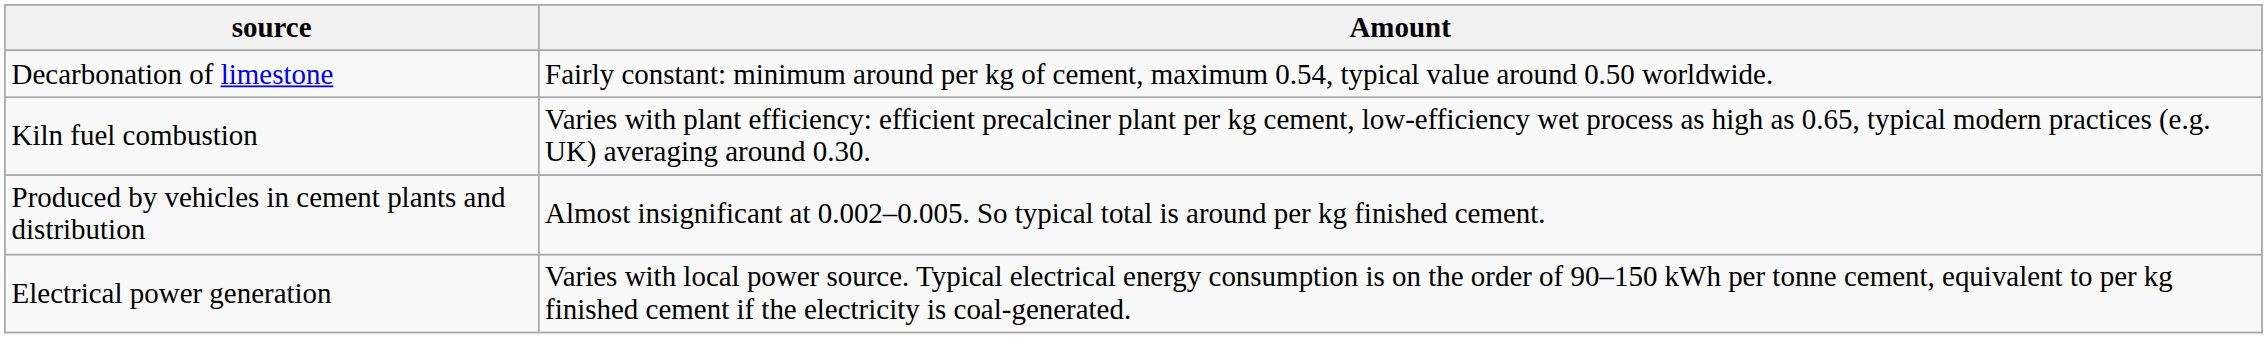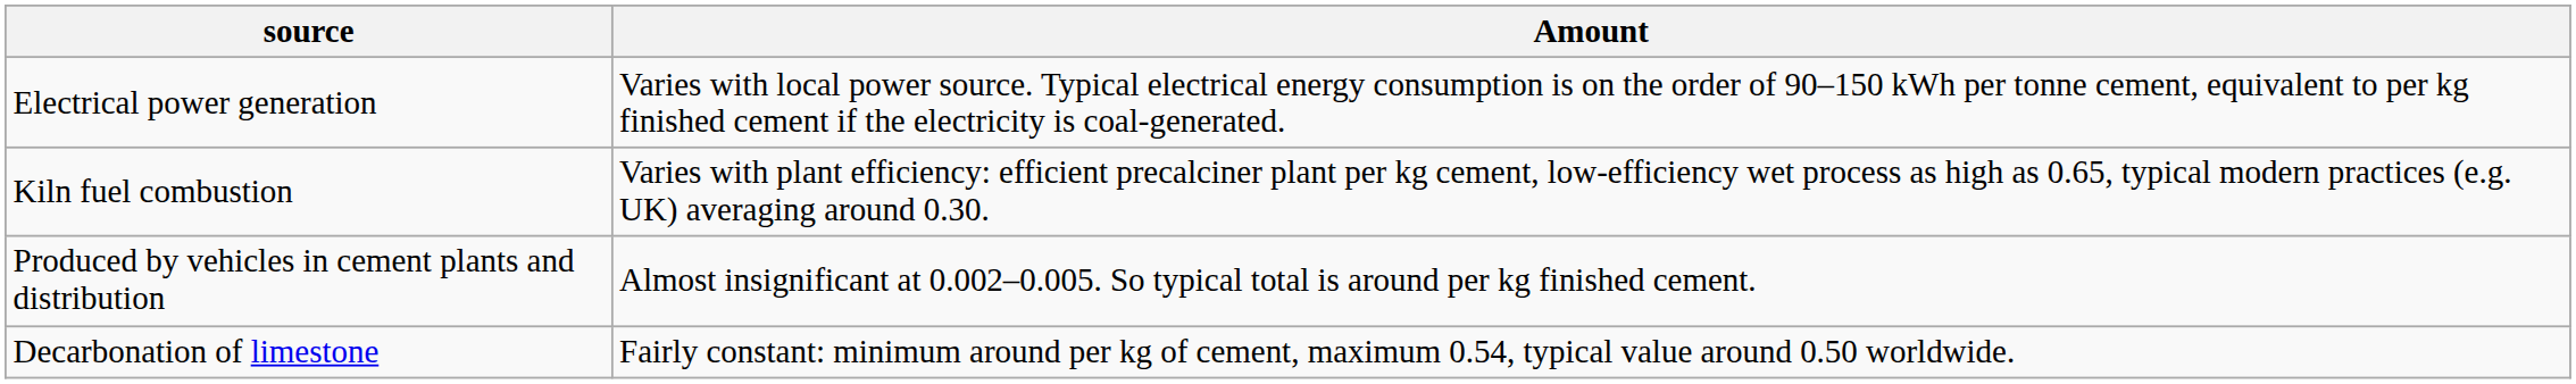rows swapped: Decarbonation of limestone <-> Electrical power generation
